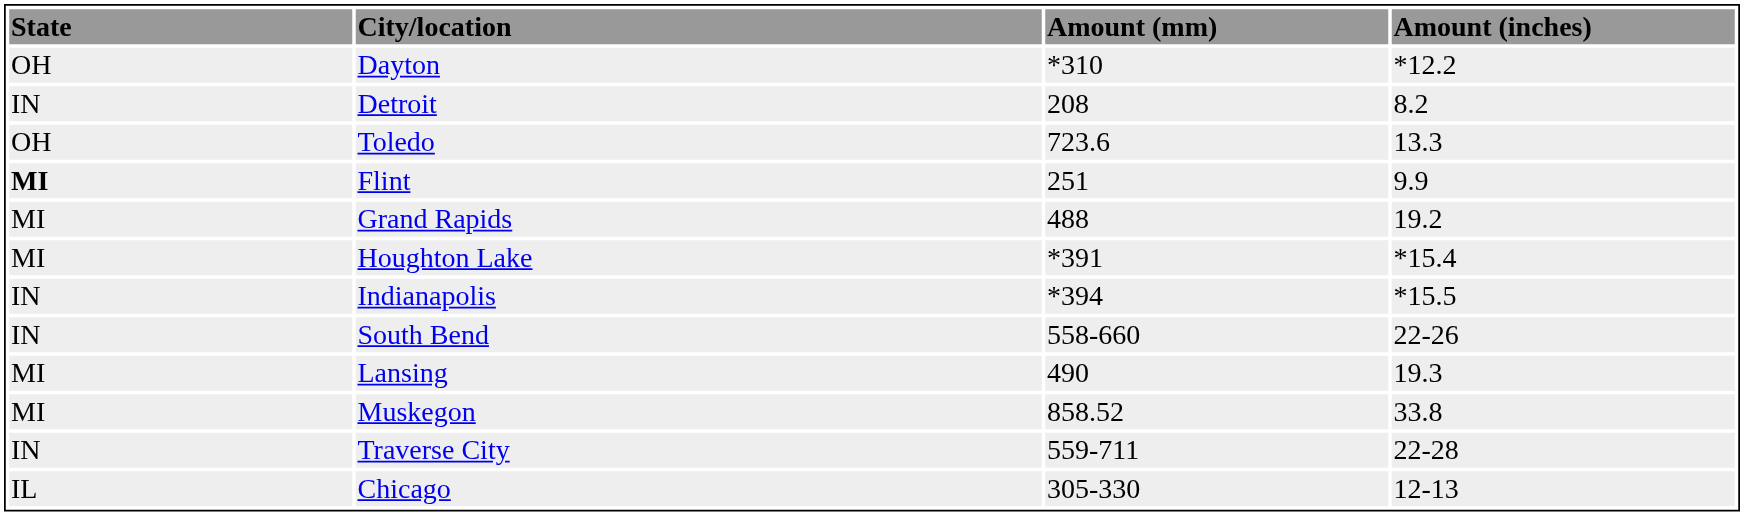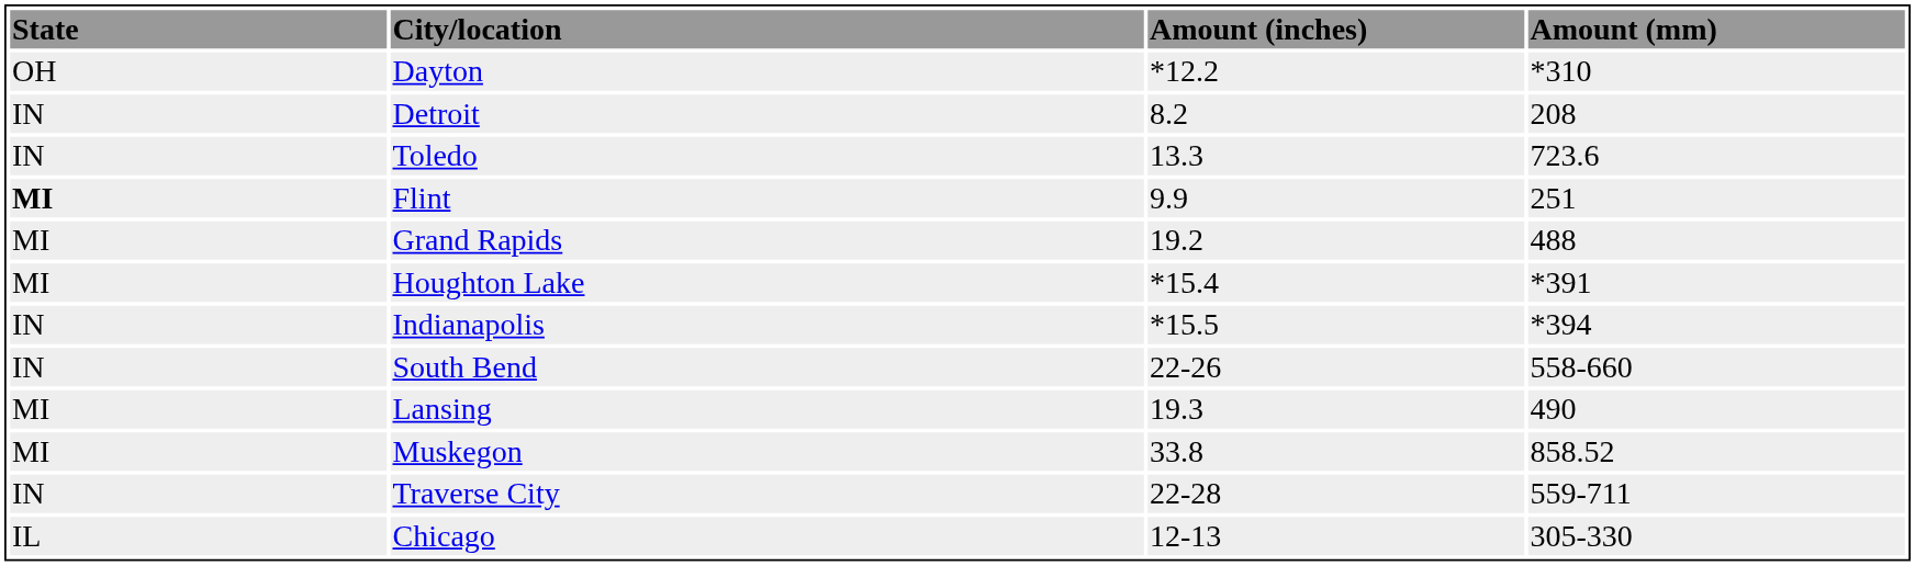columns swapped: Amount (inches) <-> Amount (mm)
Toledo | State: OH -> IN
